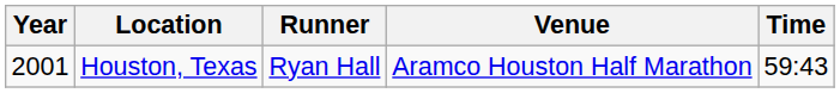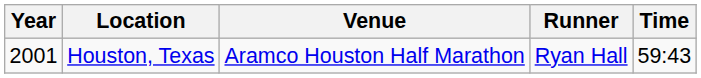columns swapped: Venue <-> Runner
